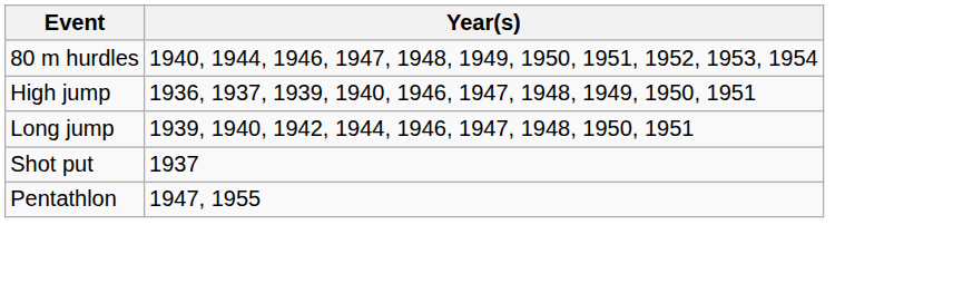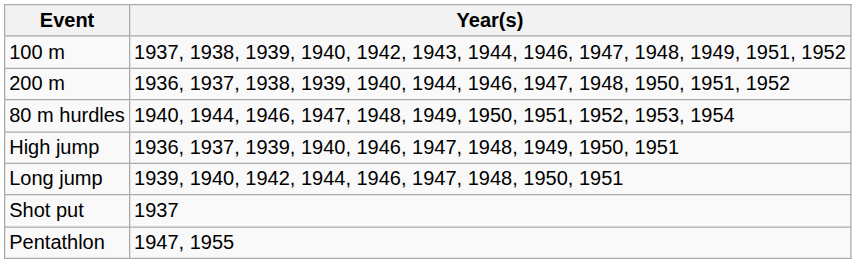+ row: 100 m | 1937, 1938, 1939, 1940, 1942, 1943, 1944, 1946, 1947, 1948, 1949, 1951, 1952
+ row: 200 m | 1936, 1937, 1938, 1939, 1940, 1944, 1946, 1947, 1948, 1950, 1951, 1952
